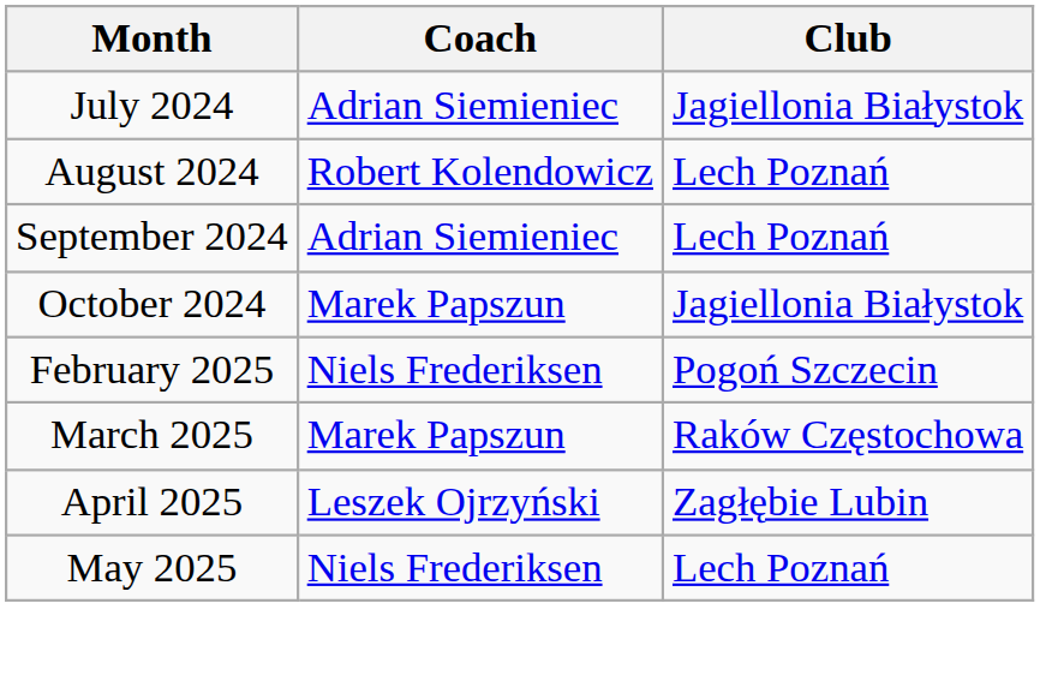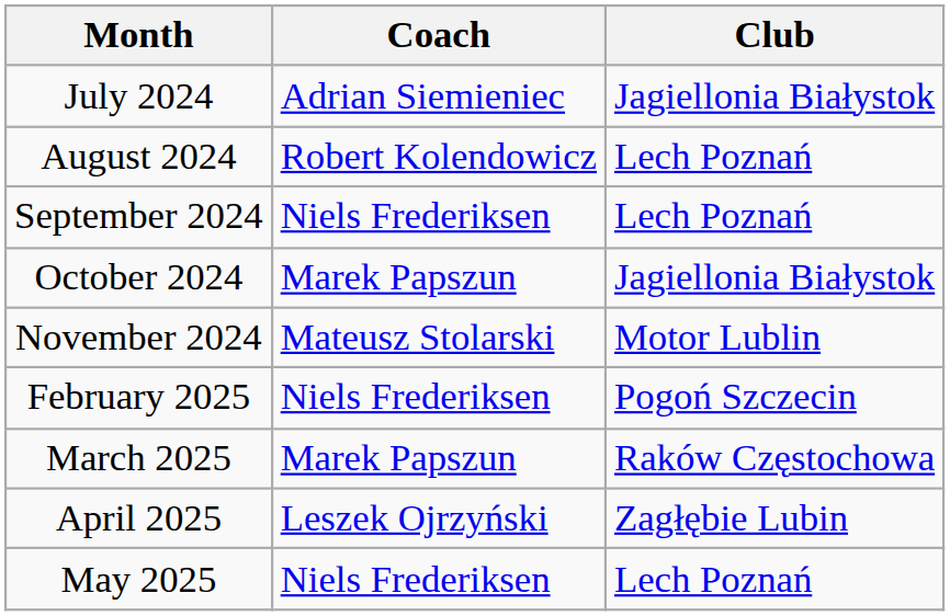September 2024 | Coach: Adrian Siemieniec -> Niels Frederiksen
+ row: November 2024 | Mateusz Stolarski | Motor Lublin
